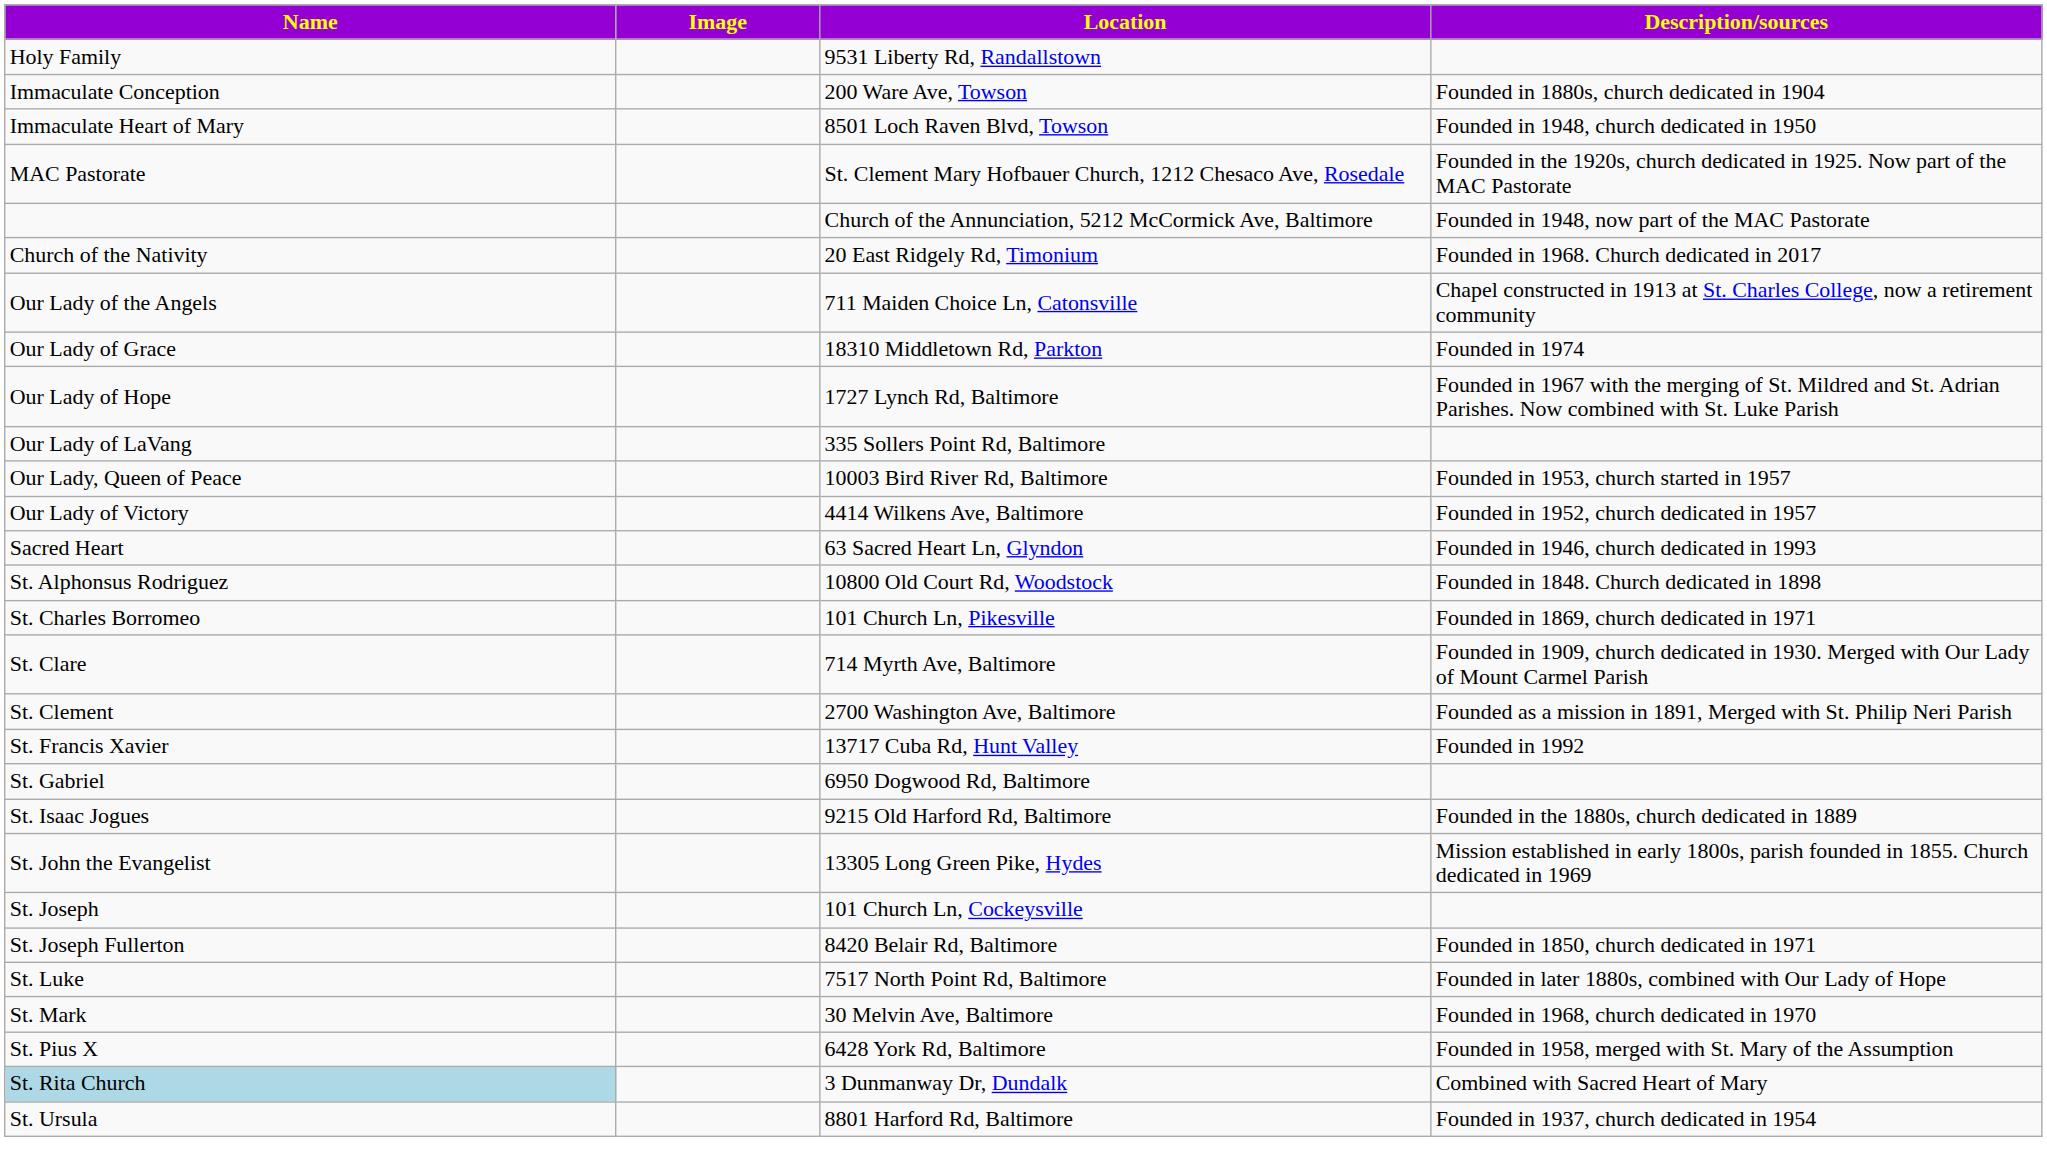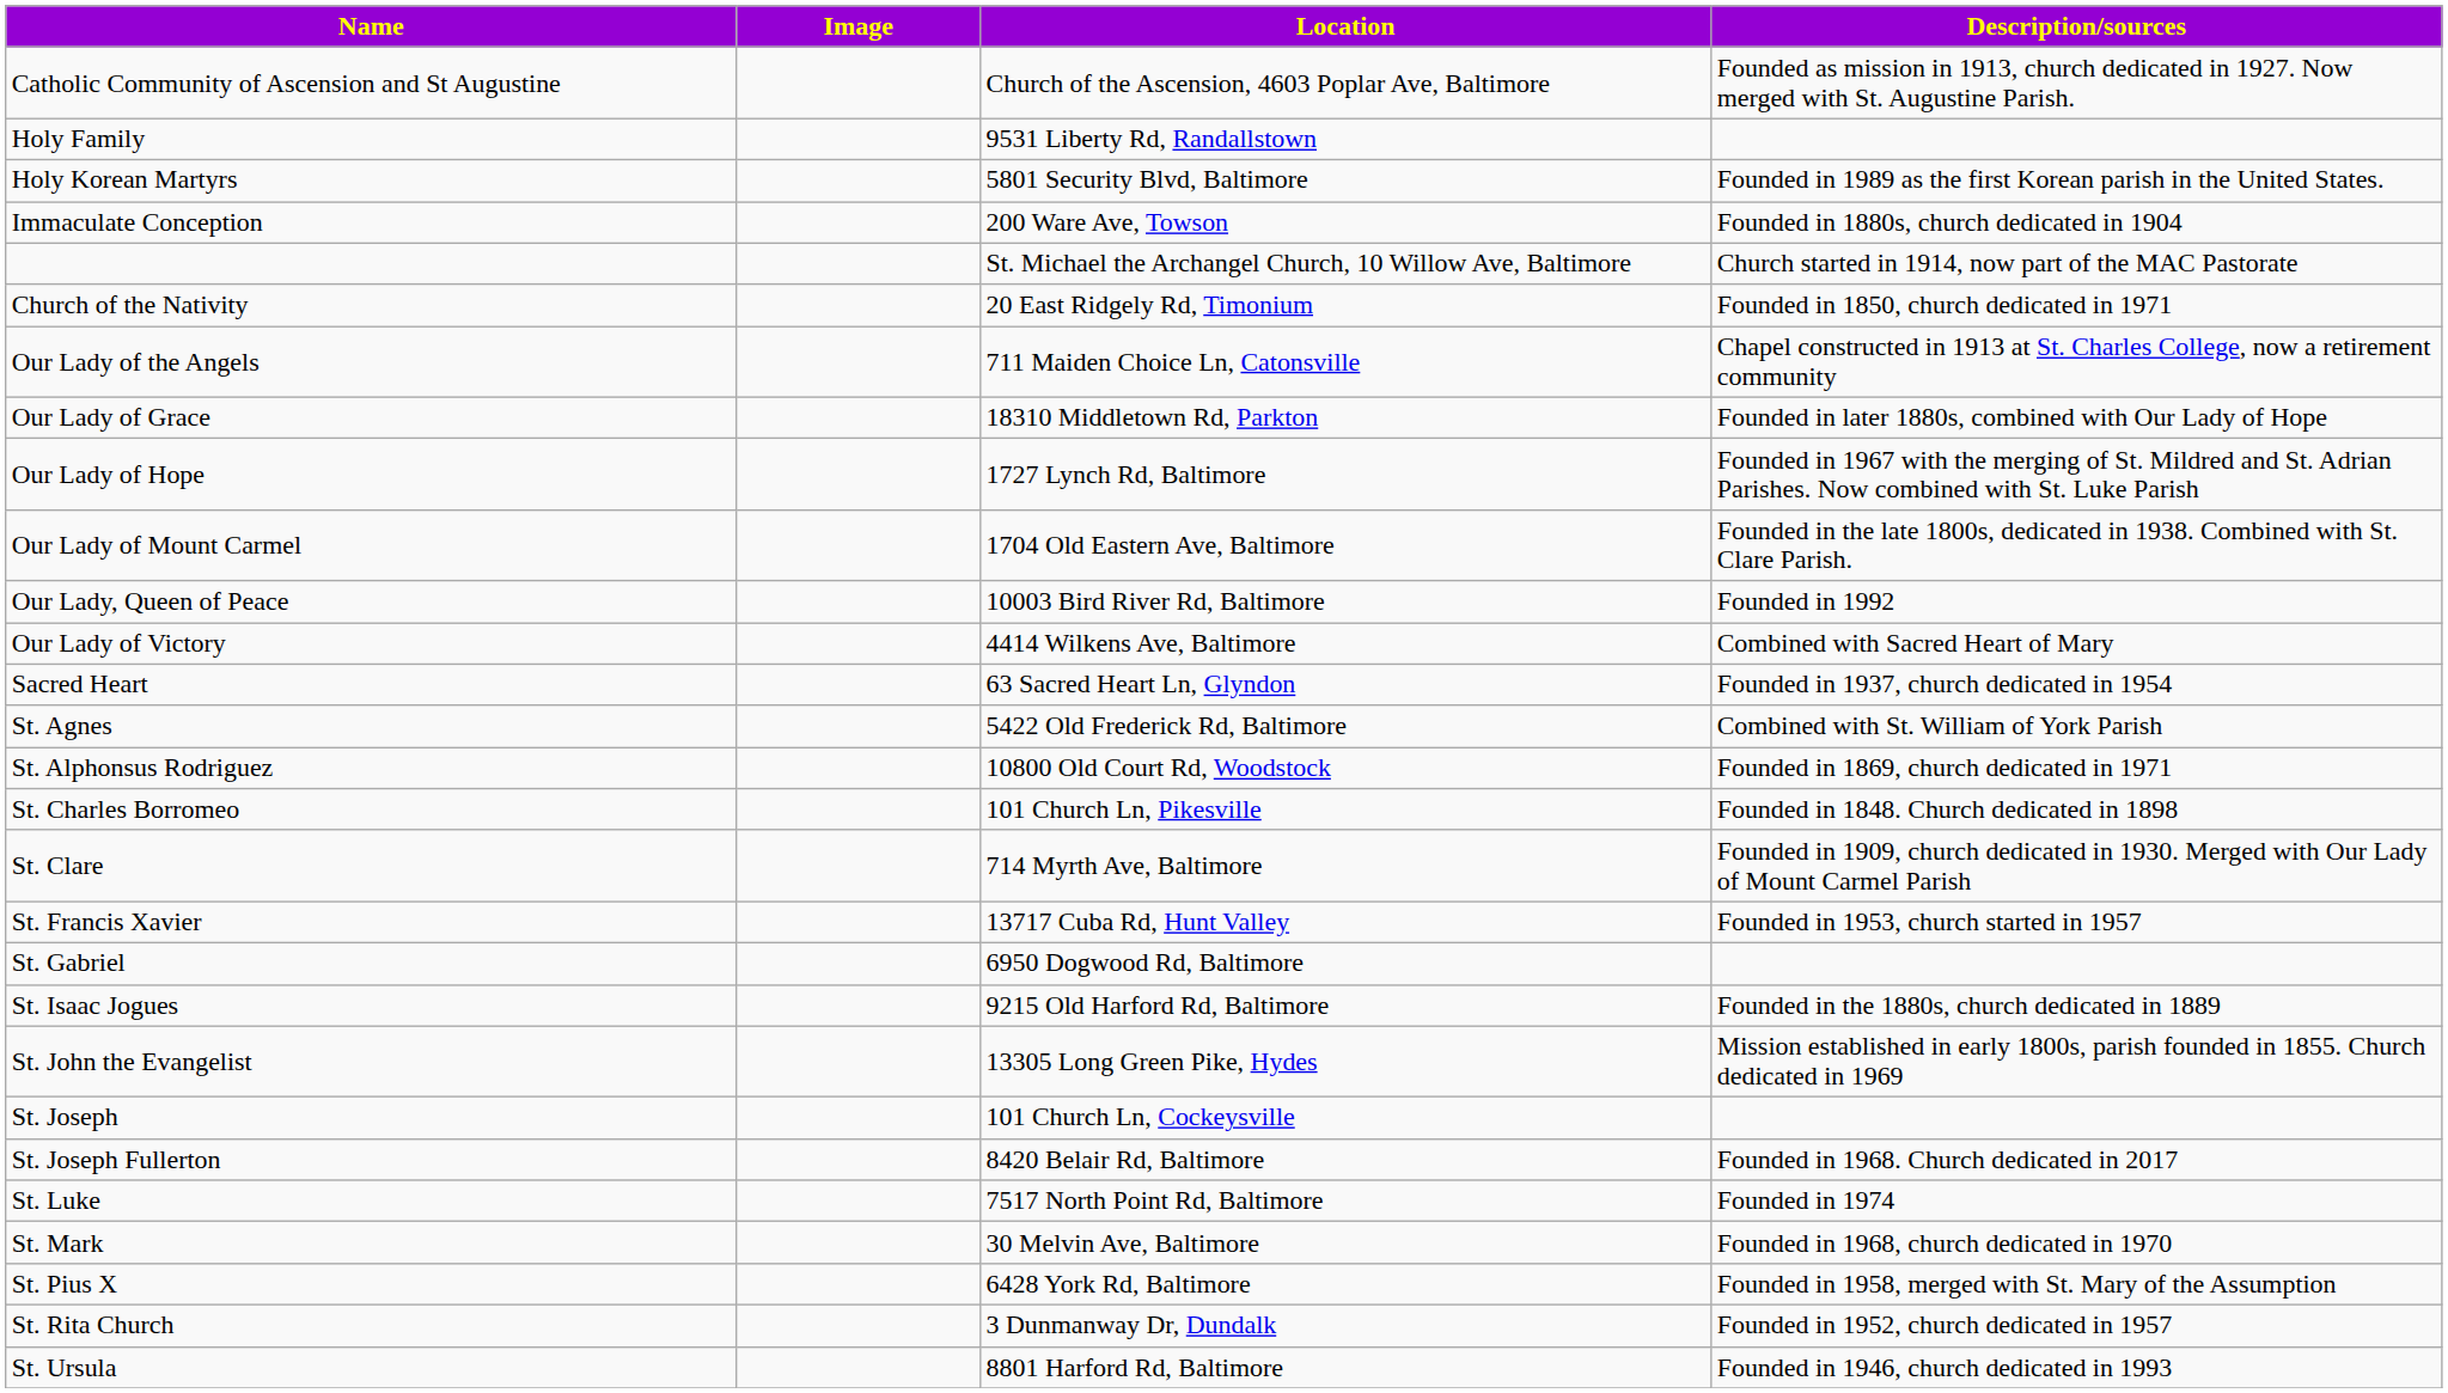+ row: Catholic Community of Ascension and St Augustine | Church of the Ascension, 4603 Poplar Ave, Baltimore | Founded as mission in 1913, church dedicated in 1927. Now merged with St. Augustine Parish.
+ row: Holy Korean Martyrs | 5801 Security Blvd, Baltimore | Founded in 1989 as the first Korean parish in the United States.
- row: Immaculate Heart of Mary | 8501 Loch Raven Blvd, Towson | Founded in 1948, church dedicated in 1950
- row: MAC Pastorate | St. Clement Mary Hofbauer Church, 1212 Chesaco Ave, Rosedale | Founded in the 1920s, church dedicated in 1925. Now part of the MAC Pastorate
- row: Church of the Annunciation, 5212 McCormick Ave, Baltimore | Founded in 1948, now part of the MAC Pastorate
+ row: St. Michael the Archangel Church, 10 Willow Ave, Baltimore | Church started in 1914, now part of the MAC Pastorate
20 East Ridgely Rd, Timonium | Description/sources: Founded in 1968. Church dedicated in 2017 -> Founded in 1850, church dedicated in 1971
18310 Middletown Rd, Parkton | Description/sources: Founded in 1974 -> Founded in later 1880s, combined with Our Lady of Hope
- row: Our Lady of LaVang | 335 Sollers Point Rd, Baltimore
+ row: Our Lady of Mount Carmel | 1704 Old Eastern Ave, Baltimore | Founded in the late 1800s, dedicated in 1938. Combined with St. Clare Parish.
10003 Bird River Rd, Baltimore | Description/sources: Founded in 1953, church started in 1957 -> Founded in 1992
4414 Wilkens Ave, Baltimore | Description/sources: Founded in 1952, church dedicated in 1957 -> Combined with Sacred Heart of Mary
63 Sacred Heart Ln, Glyndon | Description/sources: Founded in 1946, church dedicated in 1993 -> Founded in 1937, church dedicated in 1954
+ row: St. Agnes | 5422 Old Frederick Rd, Baltimore | Combined with St. William of York Parish
10800 Old Court Rd, Woodstock | Description/sources: Founded in 1848. Church dedicated in 1898 -> Founded in 1869, church dedicated in 1971
101 Church Ln, Pikesville | Description/sources: Founded in 1869, church dedicated in 1971 -> Founded in 1848. Church dedicated in 1898
- row: St. Clement | 2700 Washington Ave, Baltimore | Founded as a mission in 1891, Merged with St. Philip Neri Parish
13717 Cuba Rd, Hunt Valley | Description/sources: Founded in 1992 -> Founded in 1953, church started in 1957
8420 Belair Rd, Baltimore | Description/sources: Founded in 1850, church dedicated in 1971 -> Founded in 1968. Church dedicated in 2017
7517 North Point Rd, Baltimore | Description/sources: Founded in later 1880s, combined with Our Lady of Hope -> Founded in 1974
3 Dunmanway Dr, Dundalk | Name: lightblue background -> no background
3 Dunmanway Dr, Dundalk | Description/sources: Combined with Sacred Heart of Mary -> Founded in 1952, church dedicated in 1957
8801 Harford Rd, Baltimore | Description/sources: Founded in 1937, church dedicated in 1954 -> Founded in 1946, church dedicated in 1993
